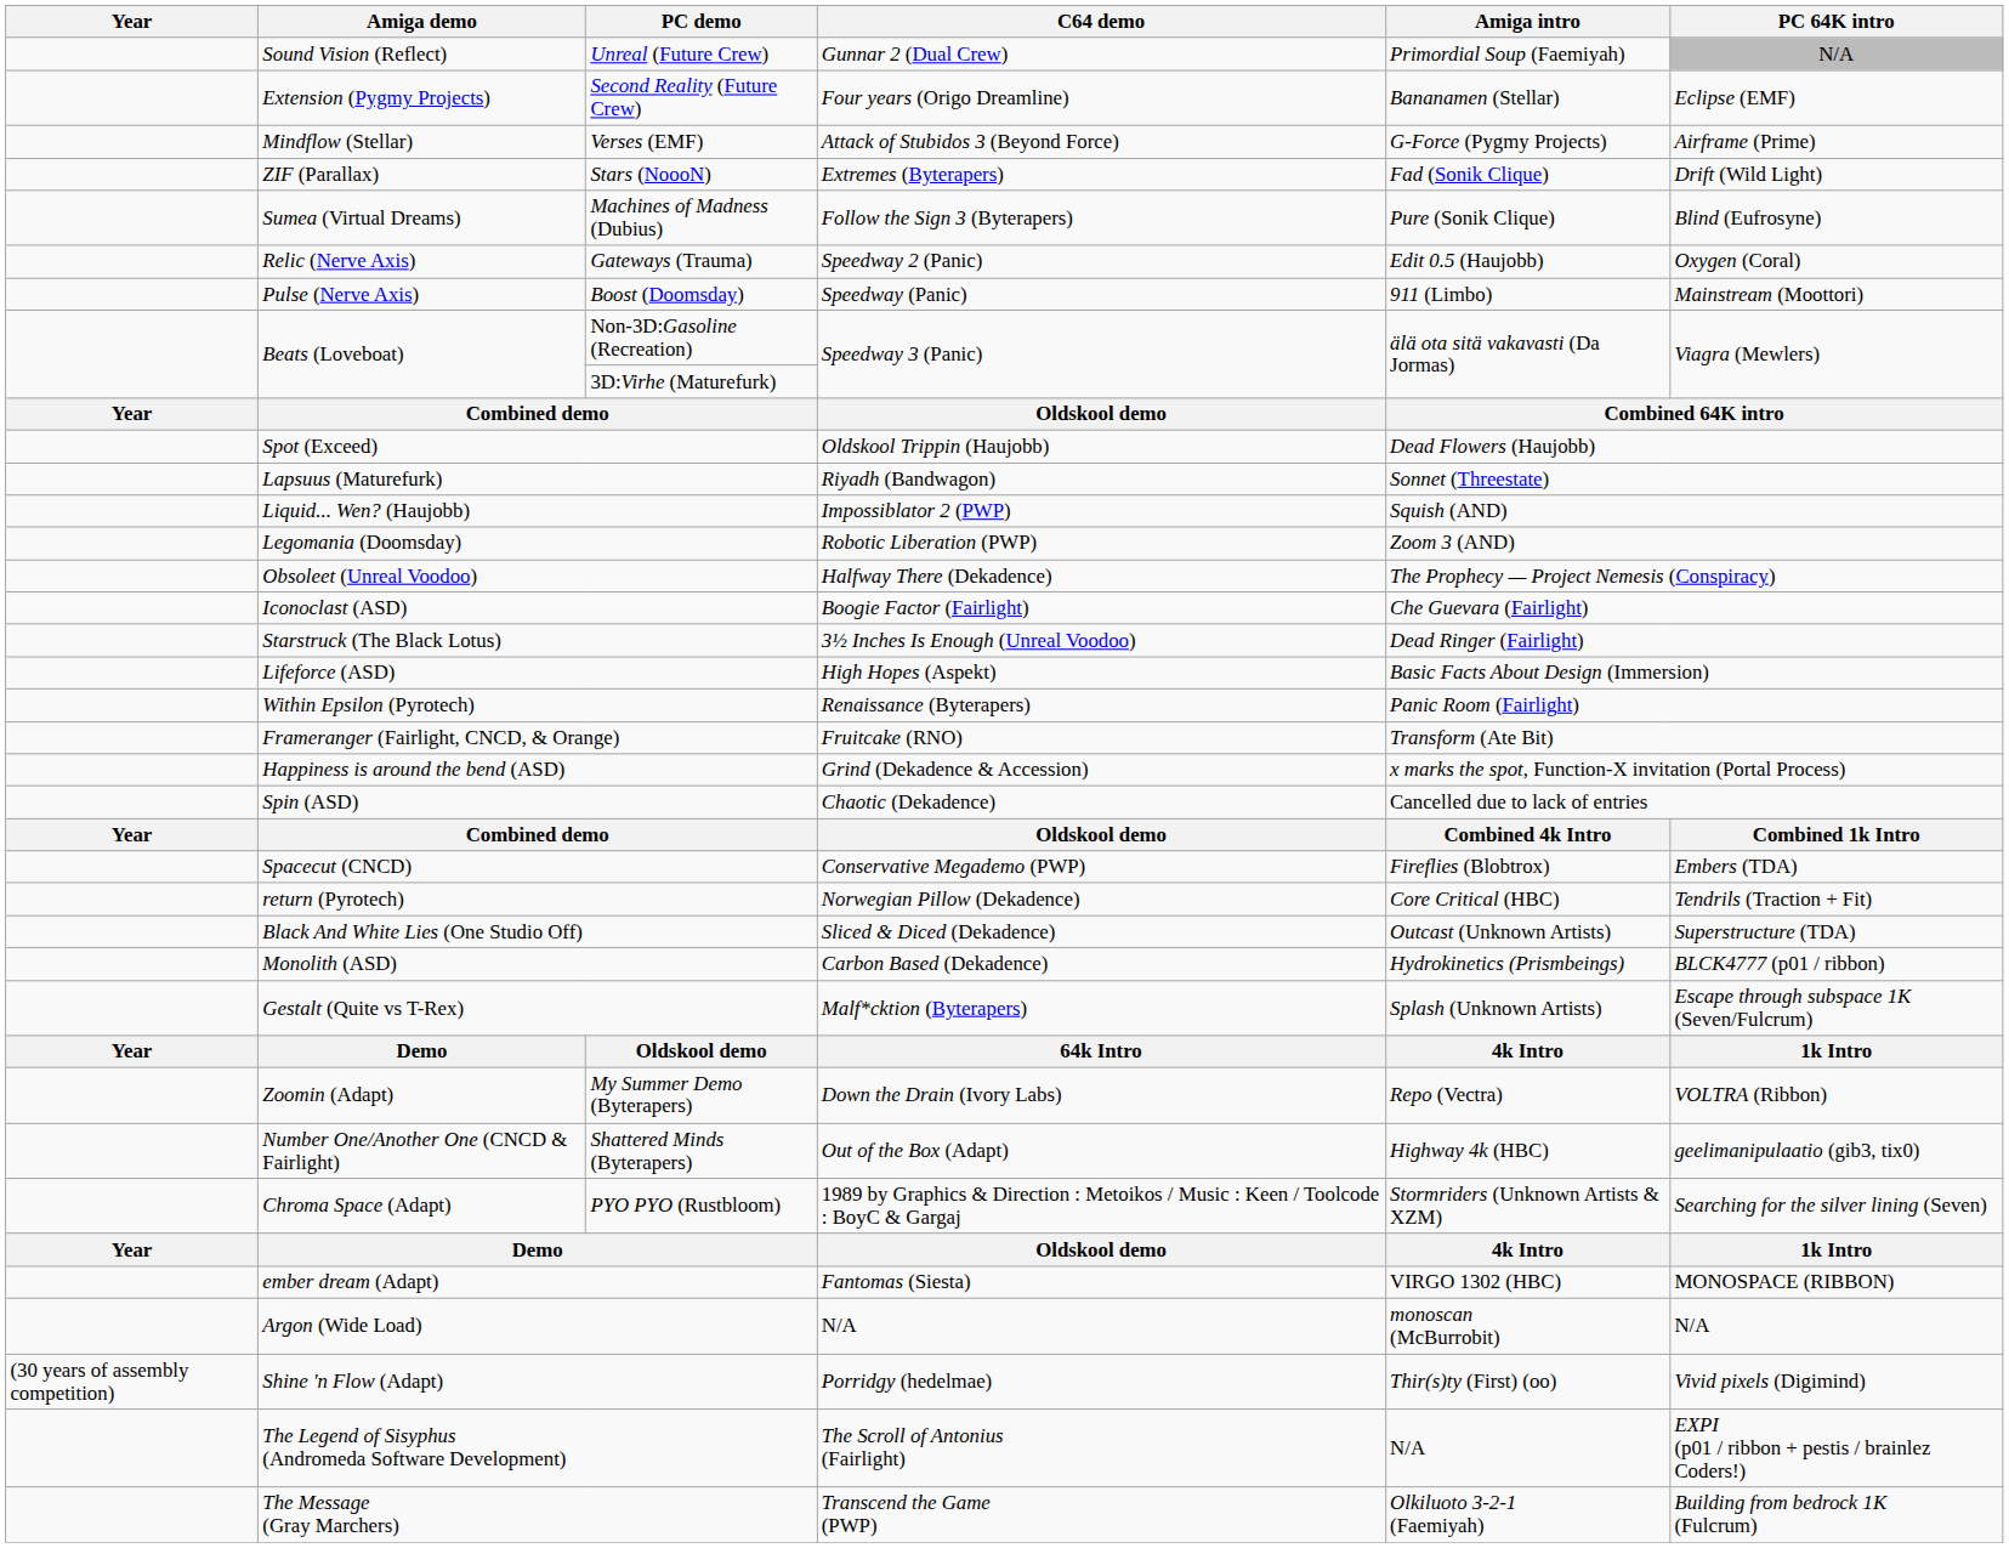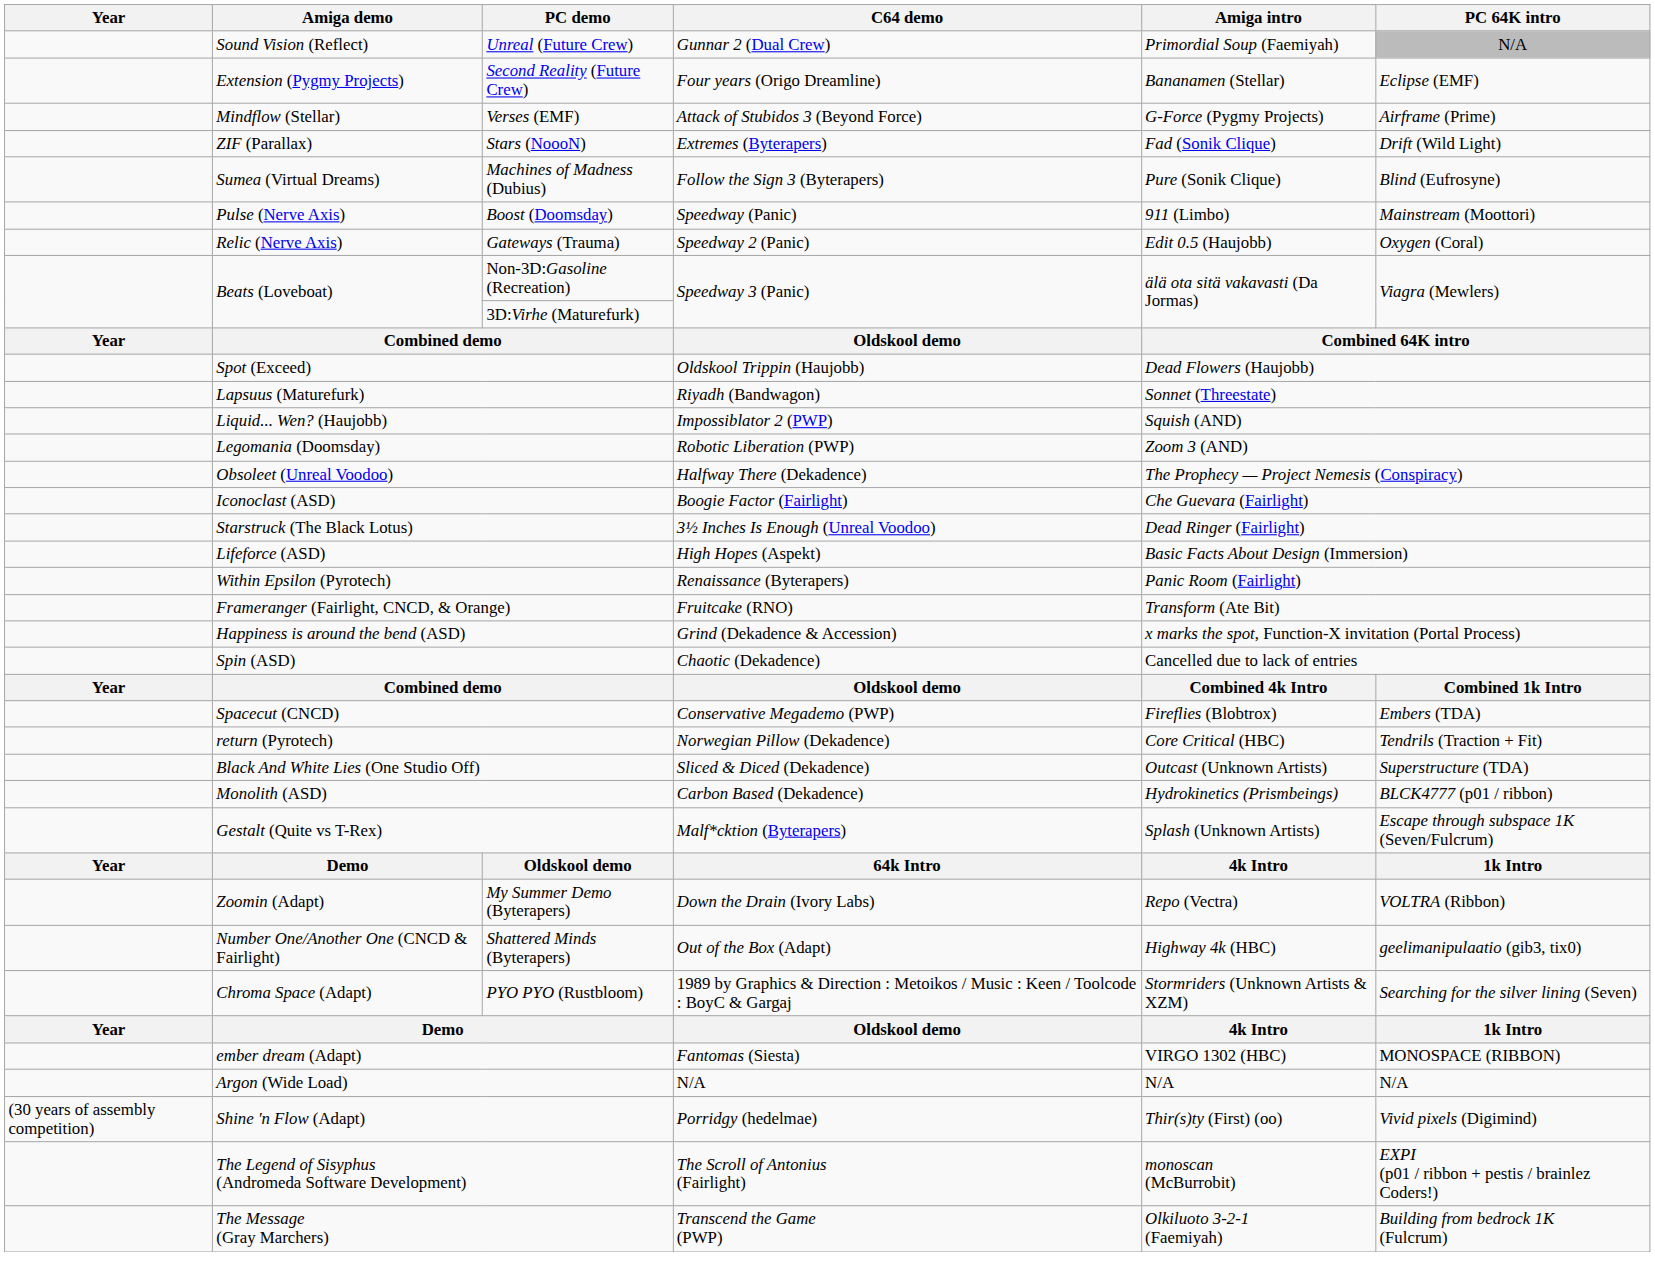rows swapped: Boost (Doomsday) <-> Gateways (Trauma)
Argon (Wide Load) | Amiga intro: monoscan (McBurrobit) -> N/A
The Legend of Sisyphus (Andromeda Software Development) | Amiga intro: N/A -> monoscan (McBurrobit)
